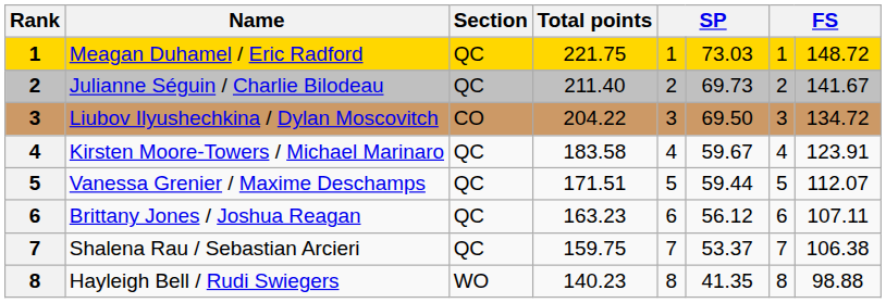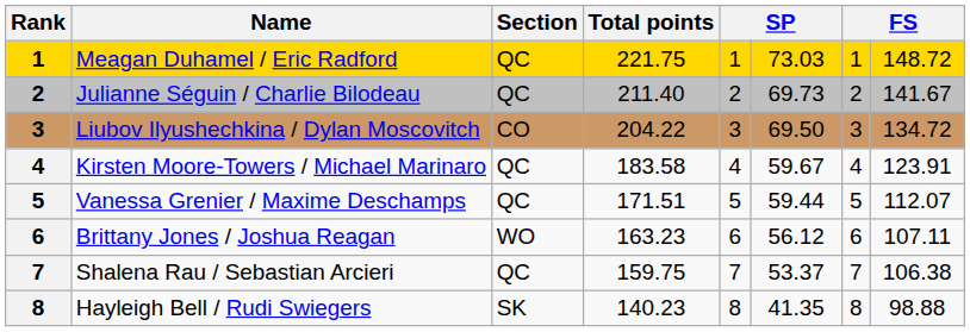Brittany Jones / Joshua Reagan | Section: QC -> WO
Hayleigh Bell / Rudi Swiegers | Section: WO -> SK
